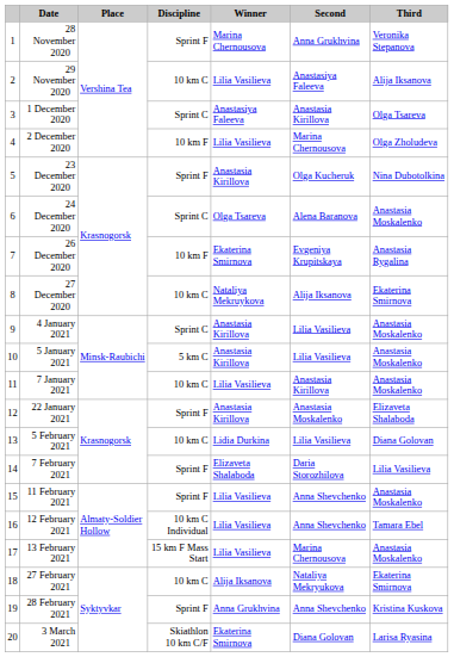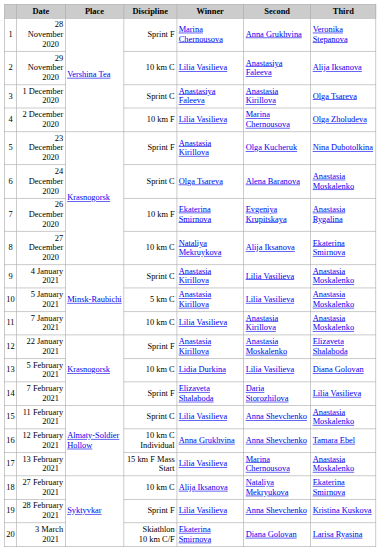11 February 2021 | Discipline: Sprint F -> Sprint C
12 February 2021 | Winner: Lilia Vasilieva -> Anna Grukhvina
28 February 2021 | Winner: Anna Grukhvina -> Lilia Vasilieva
